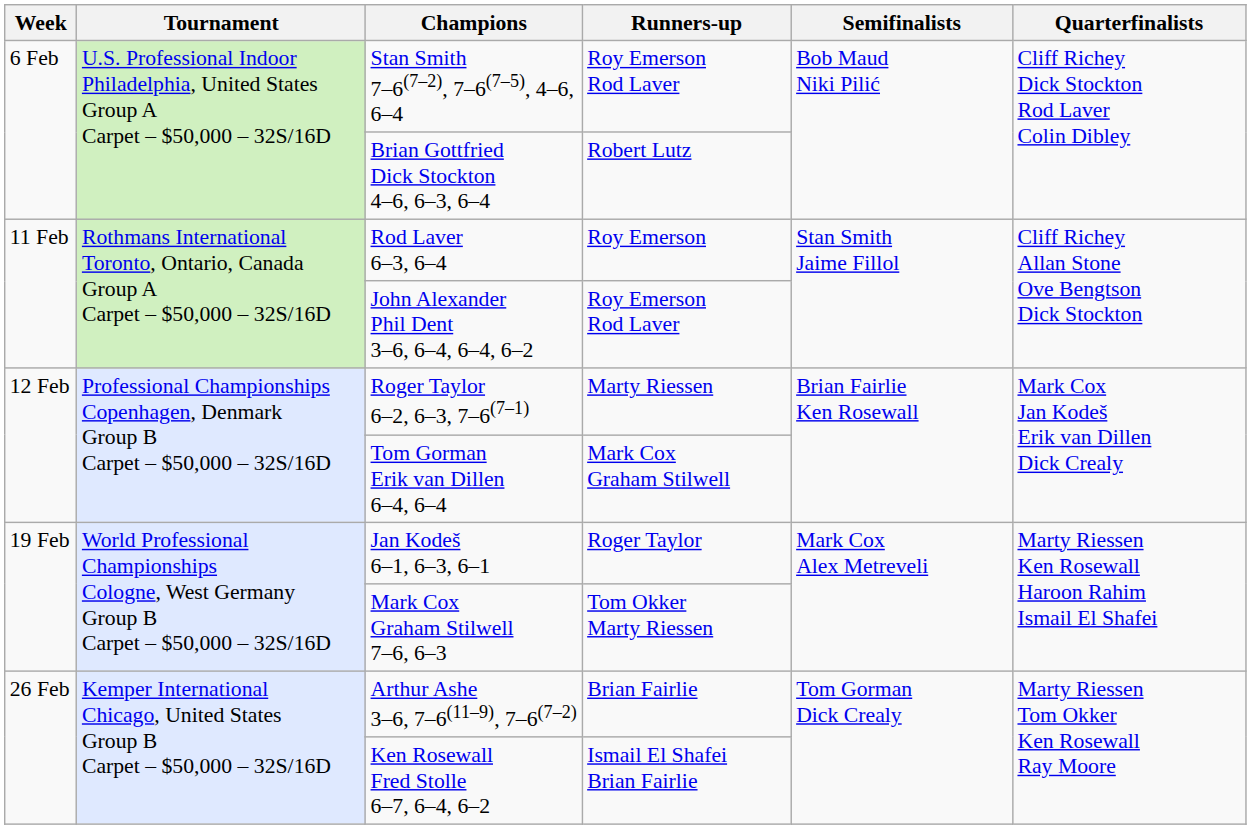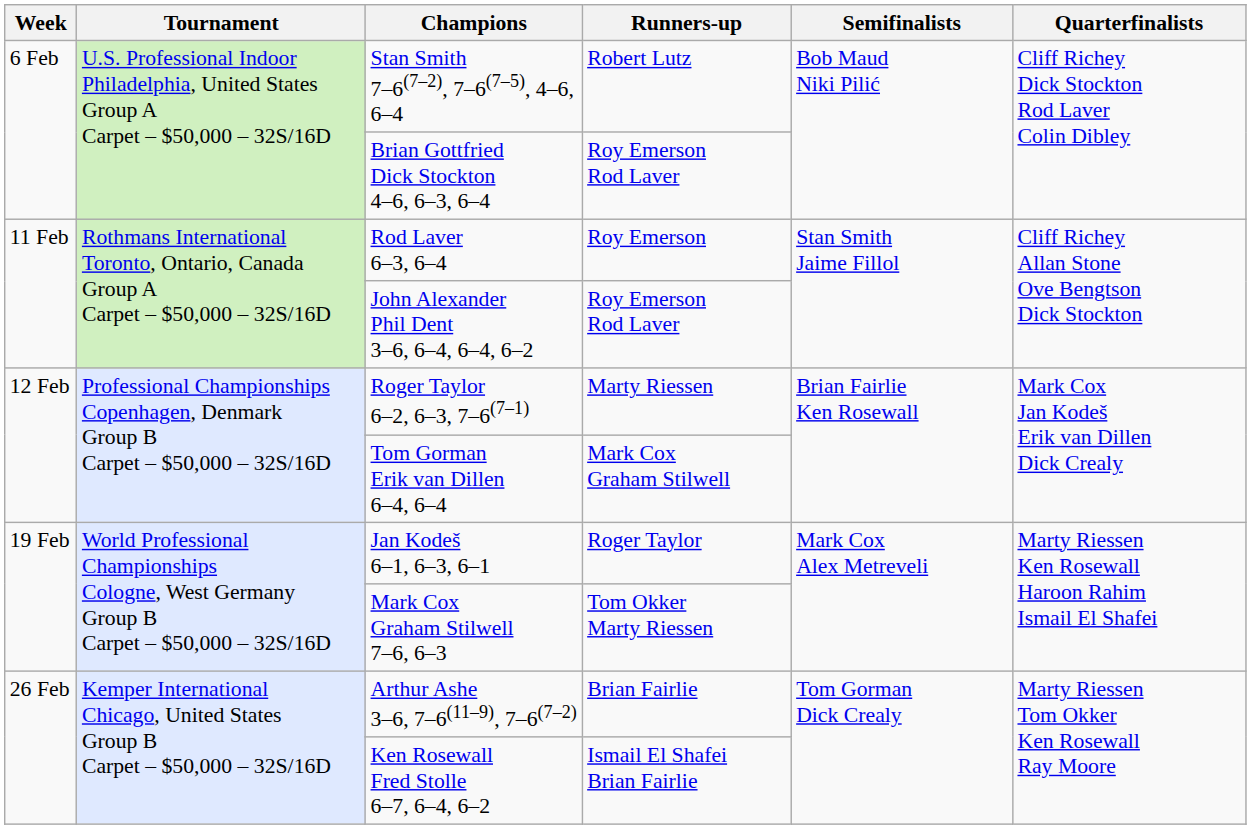Stan Smith 7–6(7–2), 7–6(7–5), 4–6, 6–4 | Runners-up: Roy Emerson Rod Laver -> Robert Lutz
Brian Gottfried Dick Stockton 4–6, 6–3, 6–4 | Runners-up: Robert Lutz -> Roy Emerson Rod Laver
